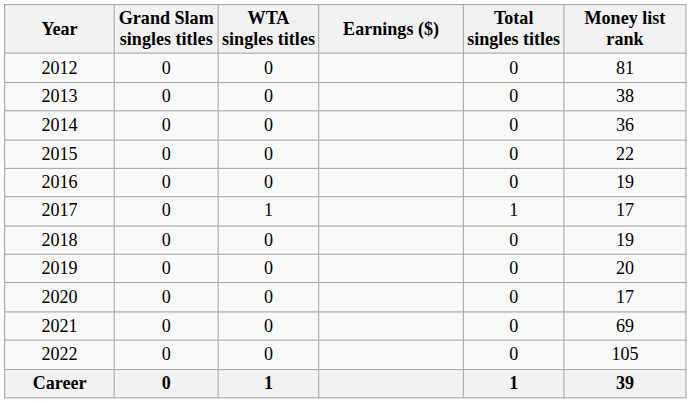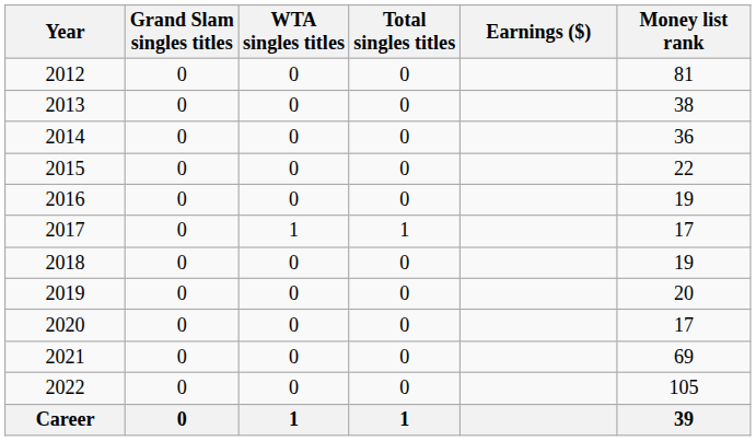columns swapped: Total singles titles <-> Earnings ($)
